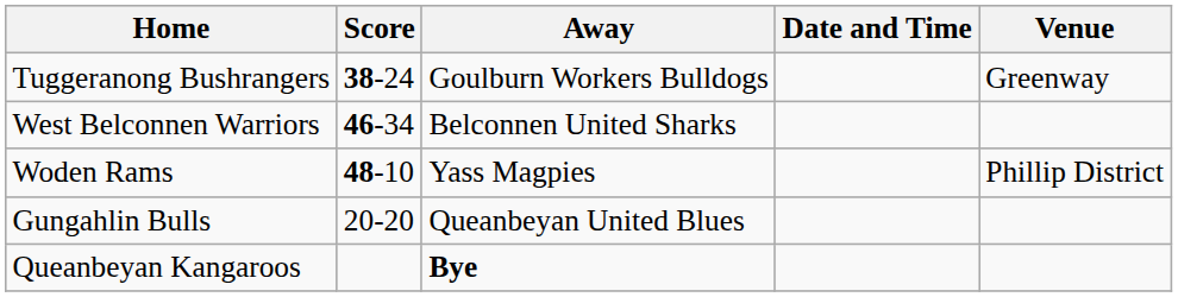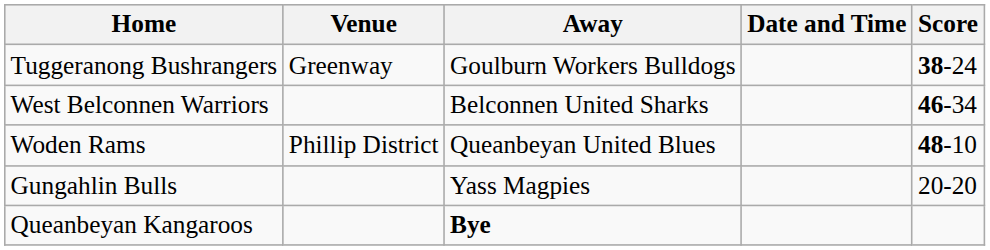columns swapped: Score <-> Venue
Woden Rams | Away: Yass Magpies -> Queanbeyan United Blues
Gungahlin Bulls | Away: Queanbeyan United Blues -> Yass Magpies
